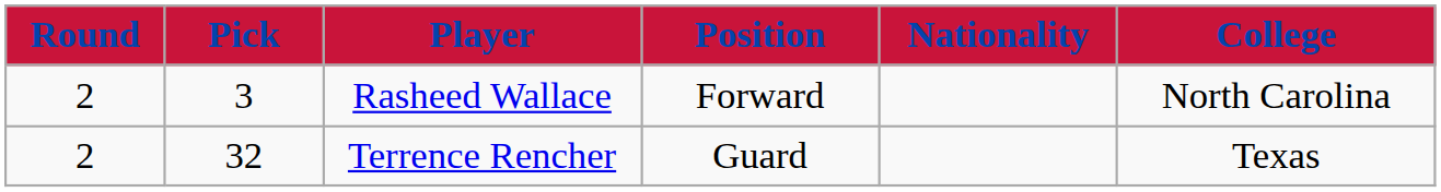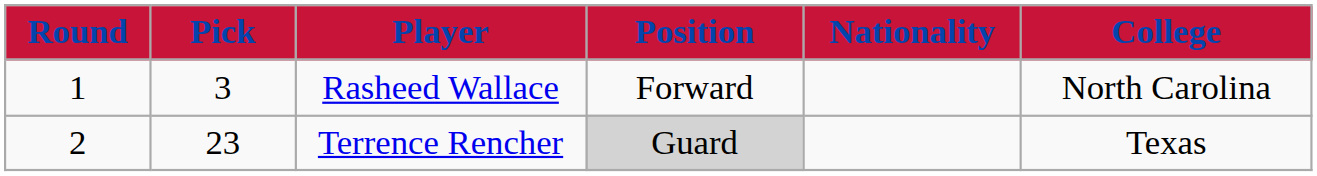Rasheed Wallace | Round: 2 -> 1
Terrence Rencher | Pick: 32 -> 23
Terrence Rencher | Position: no background -> lightgrey background
